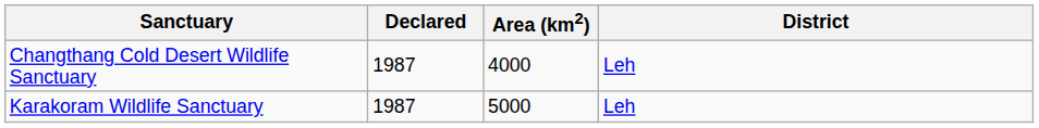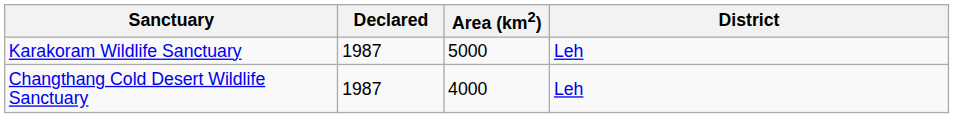rows swapped: Changthang Cold Desert Wildlife Sanctuary <-> Karakoram Wildlife Sanctuary
